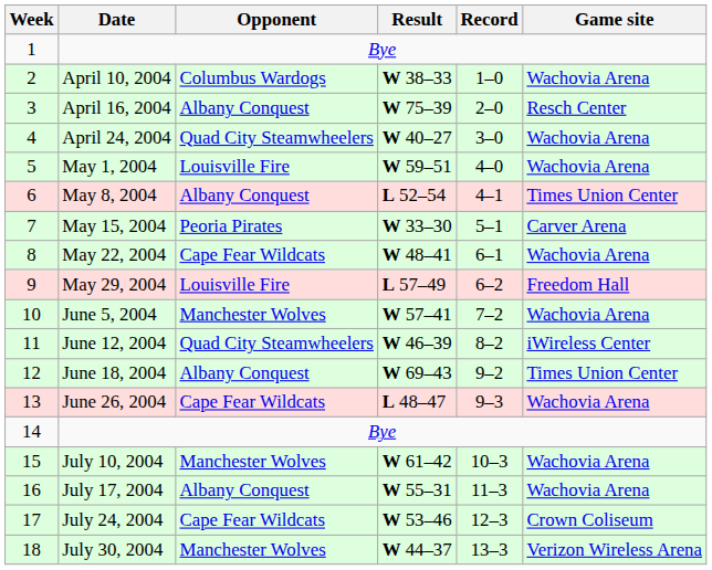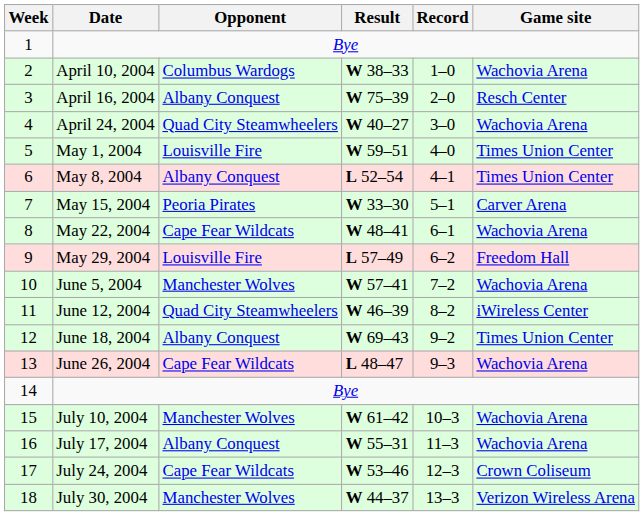May 1, 2004 | Game site: Wachovia Arena -> Times Union Center
